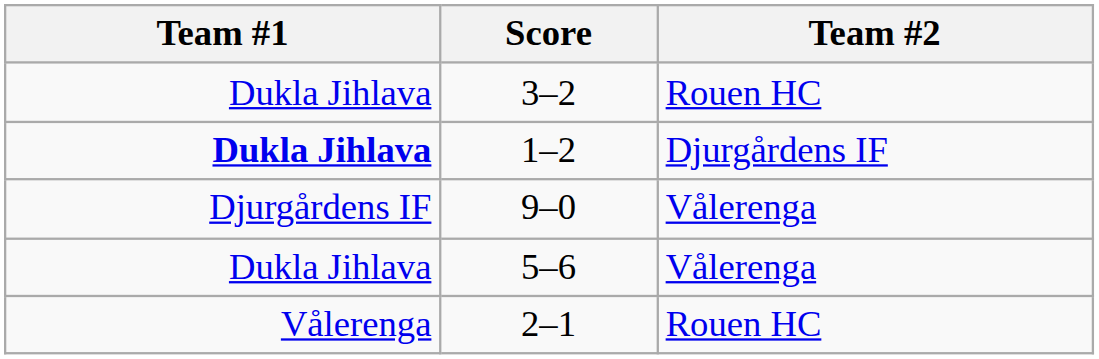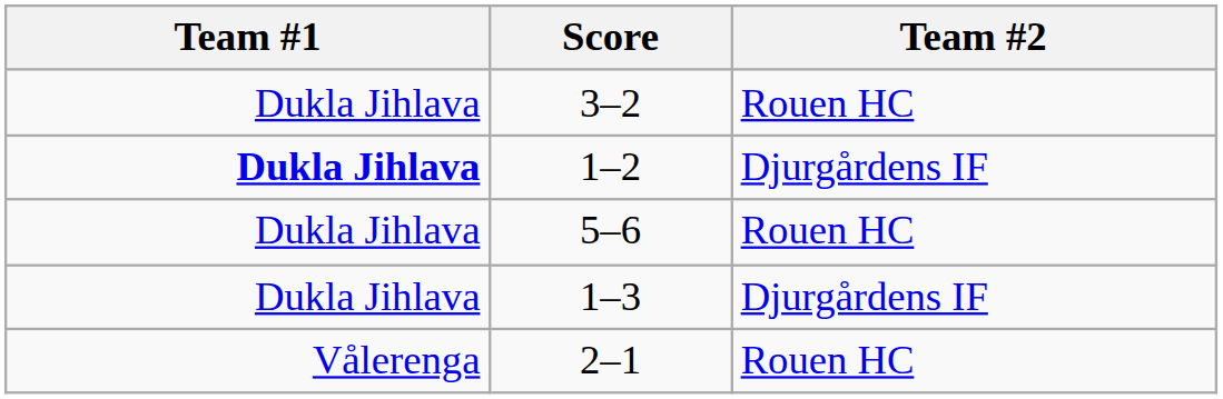- row: Djurgårdens IF | 9–0 | Vålerenga
5–6 | Team #2: Vålerenga -> Rouen HC
+ row: Dukla Jihlava | 1–3 | Djurgårdens IF
